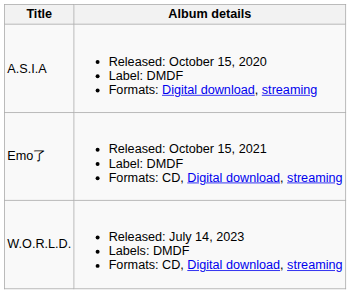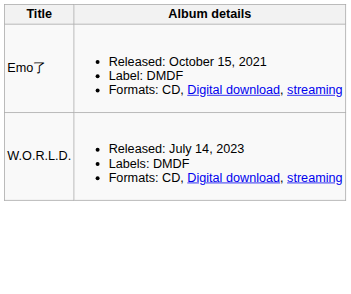- row: A.S.I.A | Released: October 15, 2020 Label: DMDF Formats: Digital download, streaming
